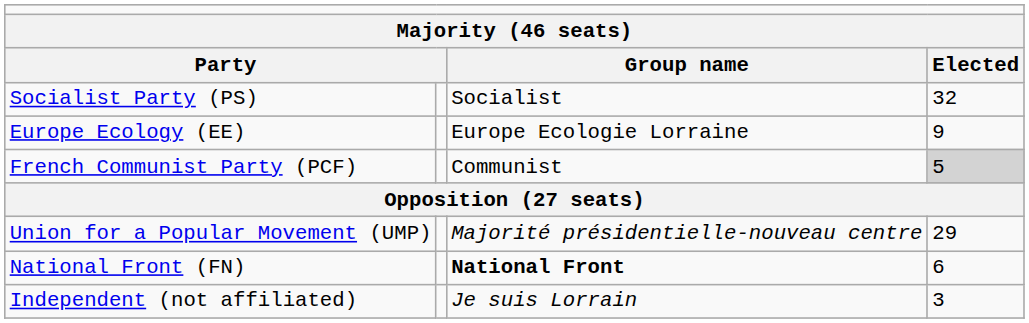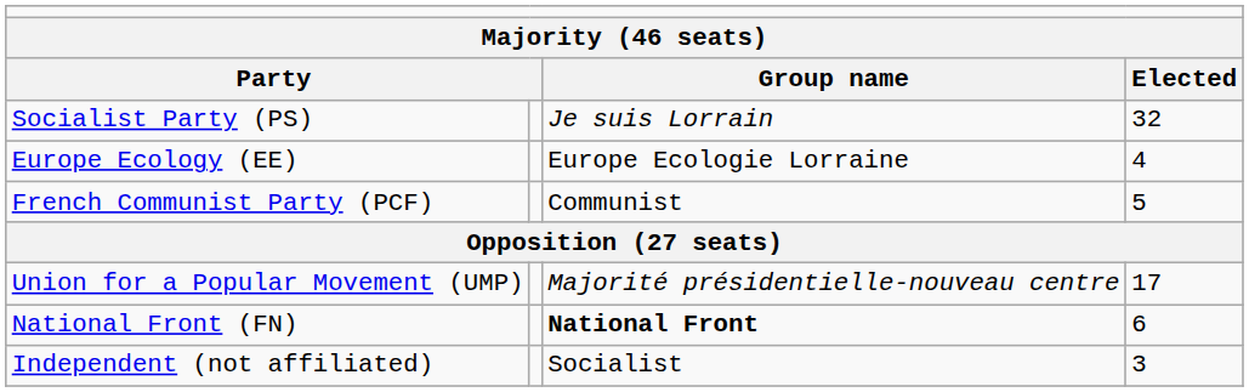Socialist Party (PS) | column 3: Socialist -> Je suis Lorrain
Europe Ecology (EE) | column 4: 9 -> 4
French Communist Party (PCF) | column 4: lightgrey background -> no background
Union for a Popular Movement (UMP) | column 4: 29 -> 17
Independent (not affiliated) | column 3: Je suis Lorrain -> Socialist
